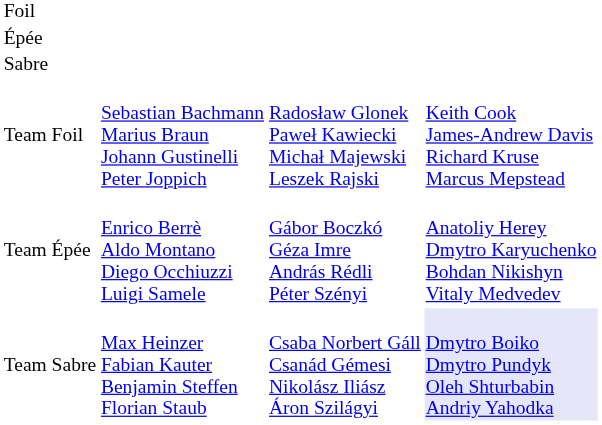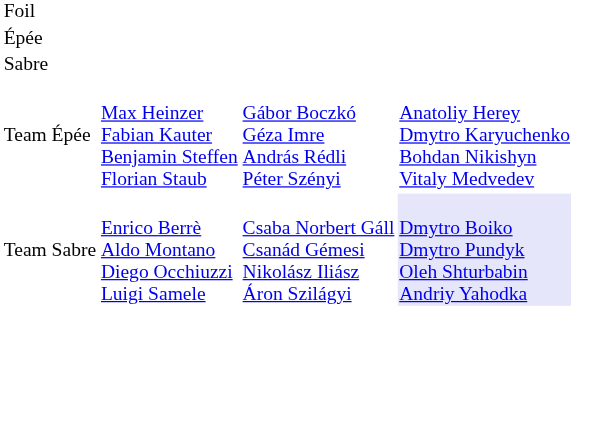- row: Team Foil | Sebastian Bachmann Marius Braun Johann Gustinelli Peter Joppich | Radosław Glonek Paweł Kawiecki Michał Majewski Leszek Rajski | Keith Cook James-Andrew Davis Richard Kruse Marcus Mepstead
Team Épée | column 2: Enrico Berrè Aldo Montano Diego Occhiuzzi Luigi Samele -> Max Heinzer Fabian Kauter Benjamin Steffen Florian Staub
Team Sabre | column 2: Max Heinzer Fabian Kauter Benjamin Steffen Florian Staub -> Enrico Berrè Aldo Montano Diego Occhiuzzi Luigi Samele
